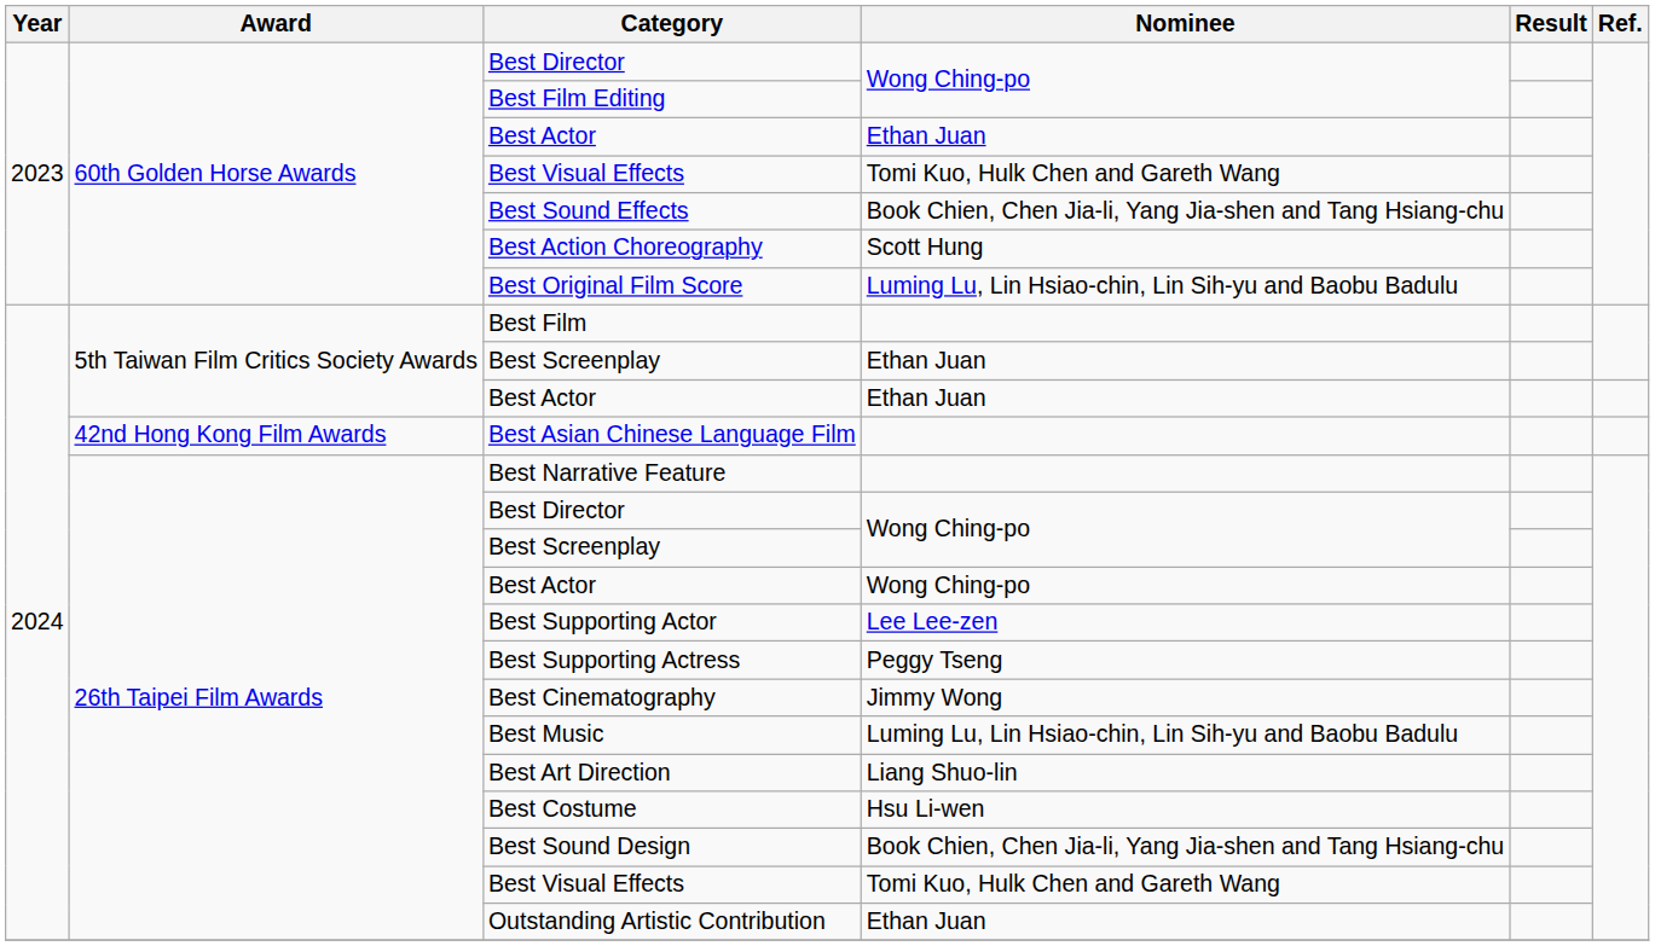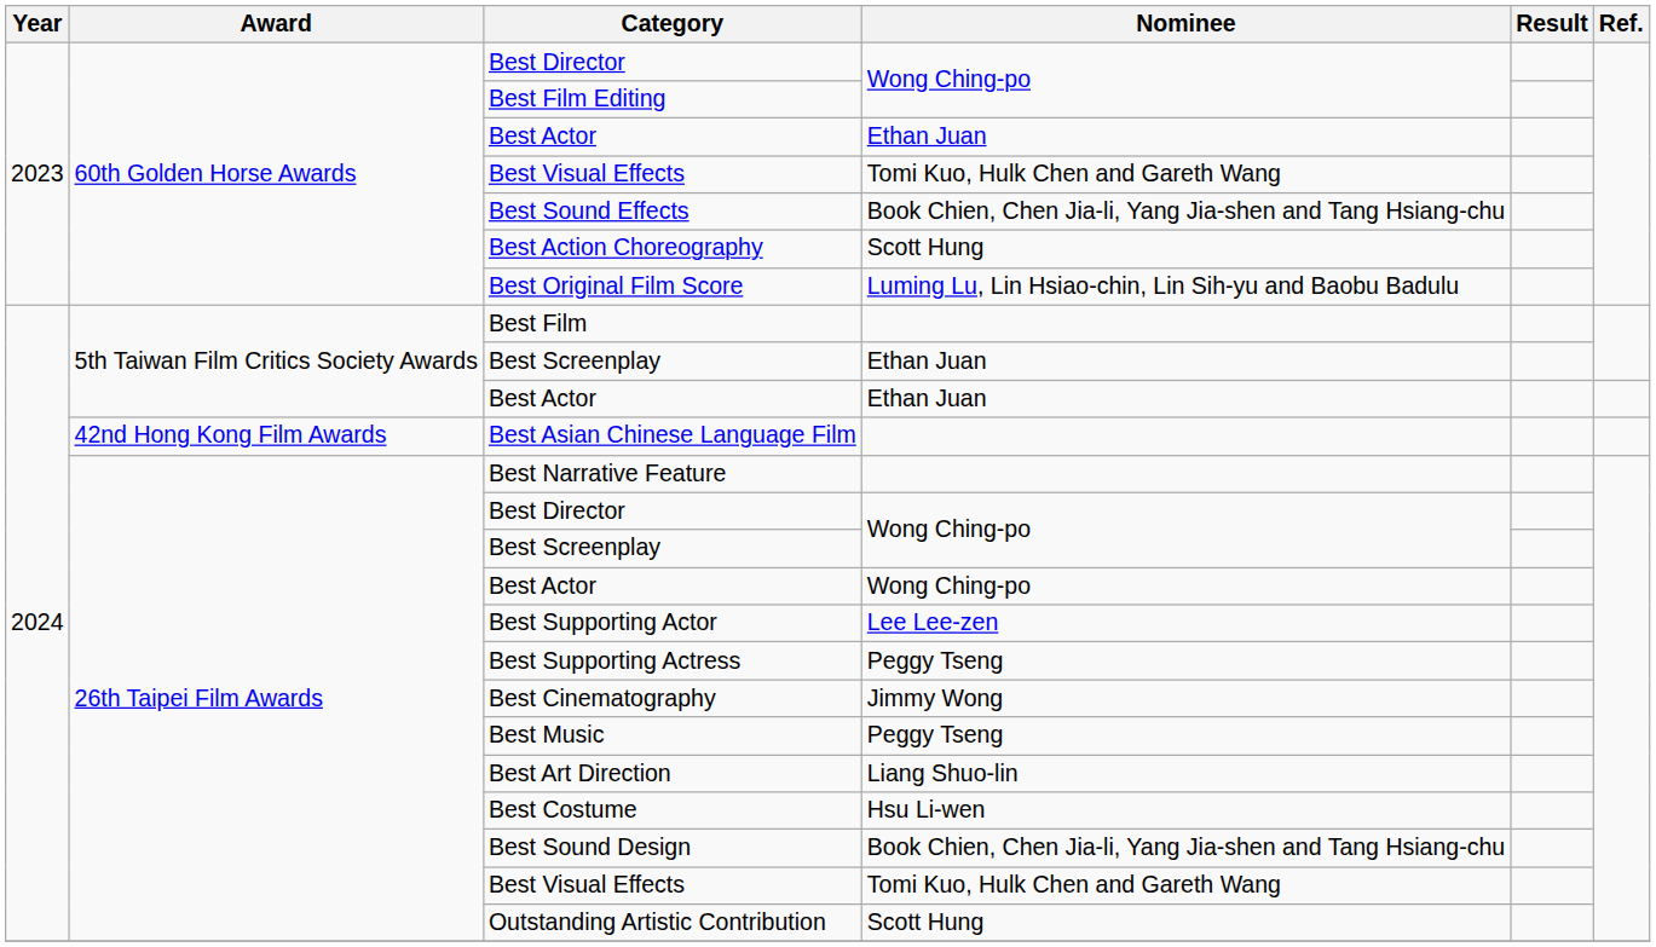Best Music | Nominee: Luming Lu, Lin Hsiao-chin, Lin Sih-yu and Baobu Badulu -> Peggy Tseng
Outstanding Artistic Contribution | Nominee: Ethan Juan -> Scott Hung
